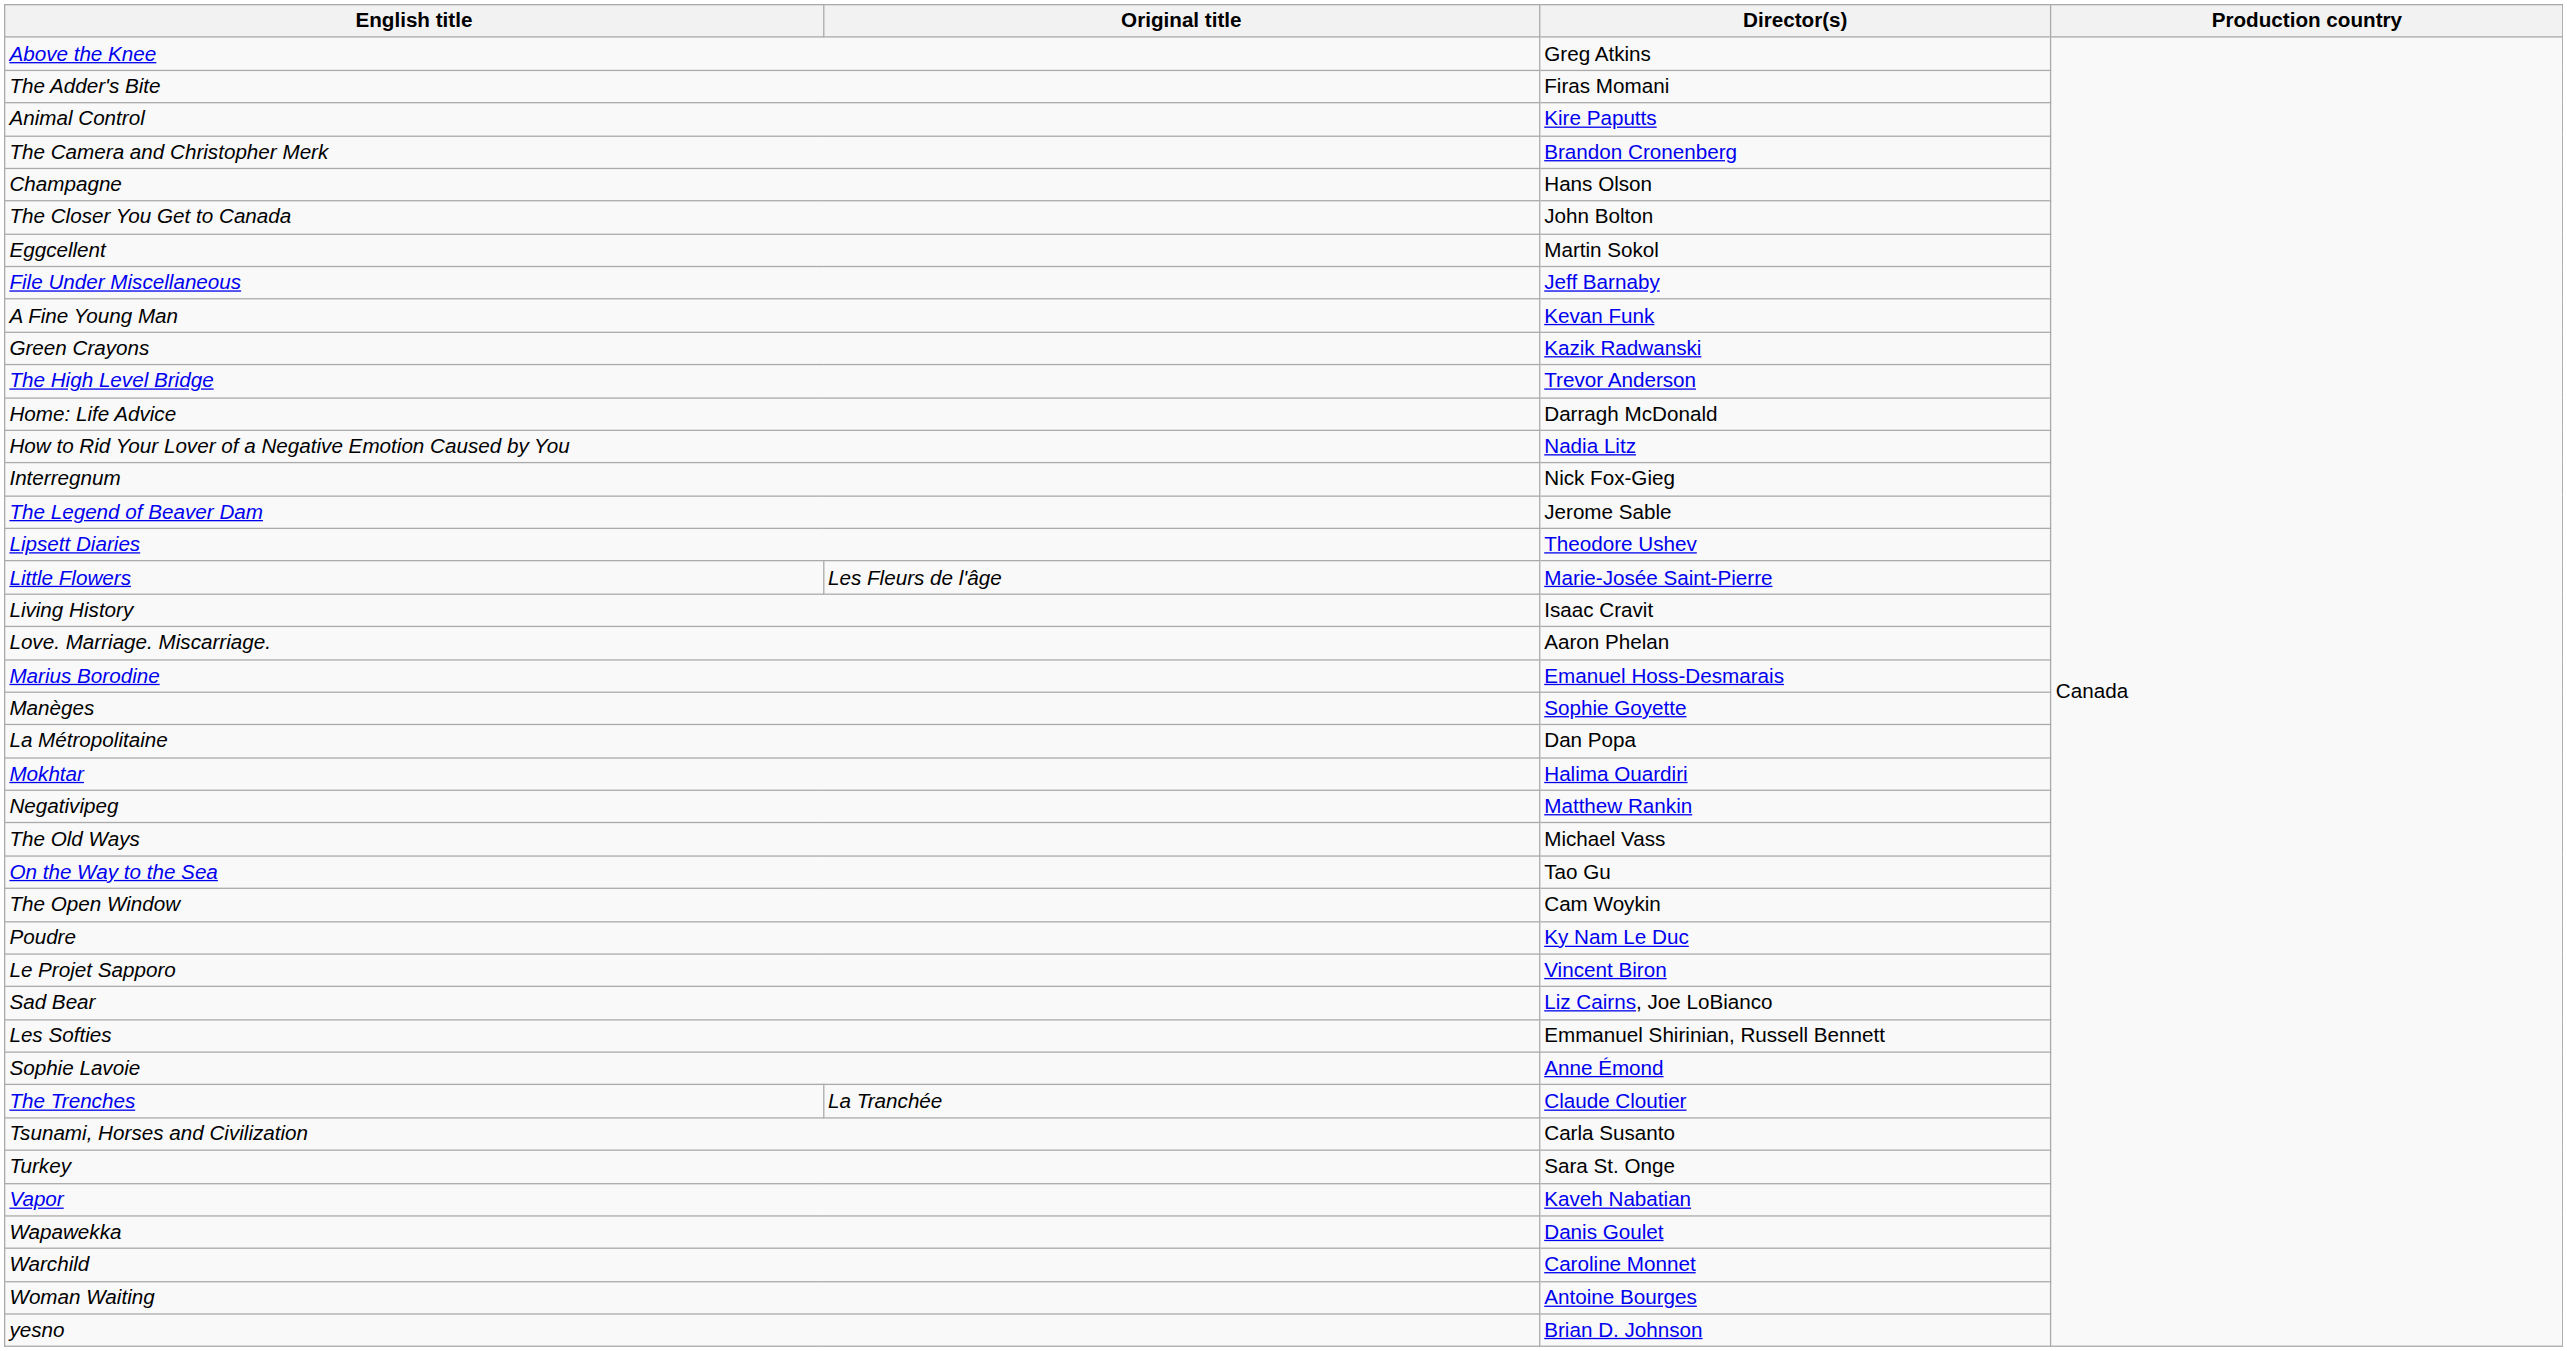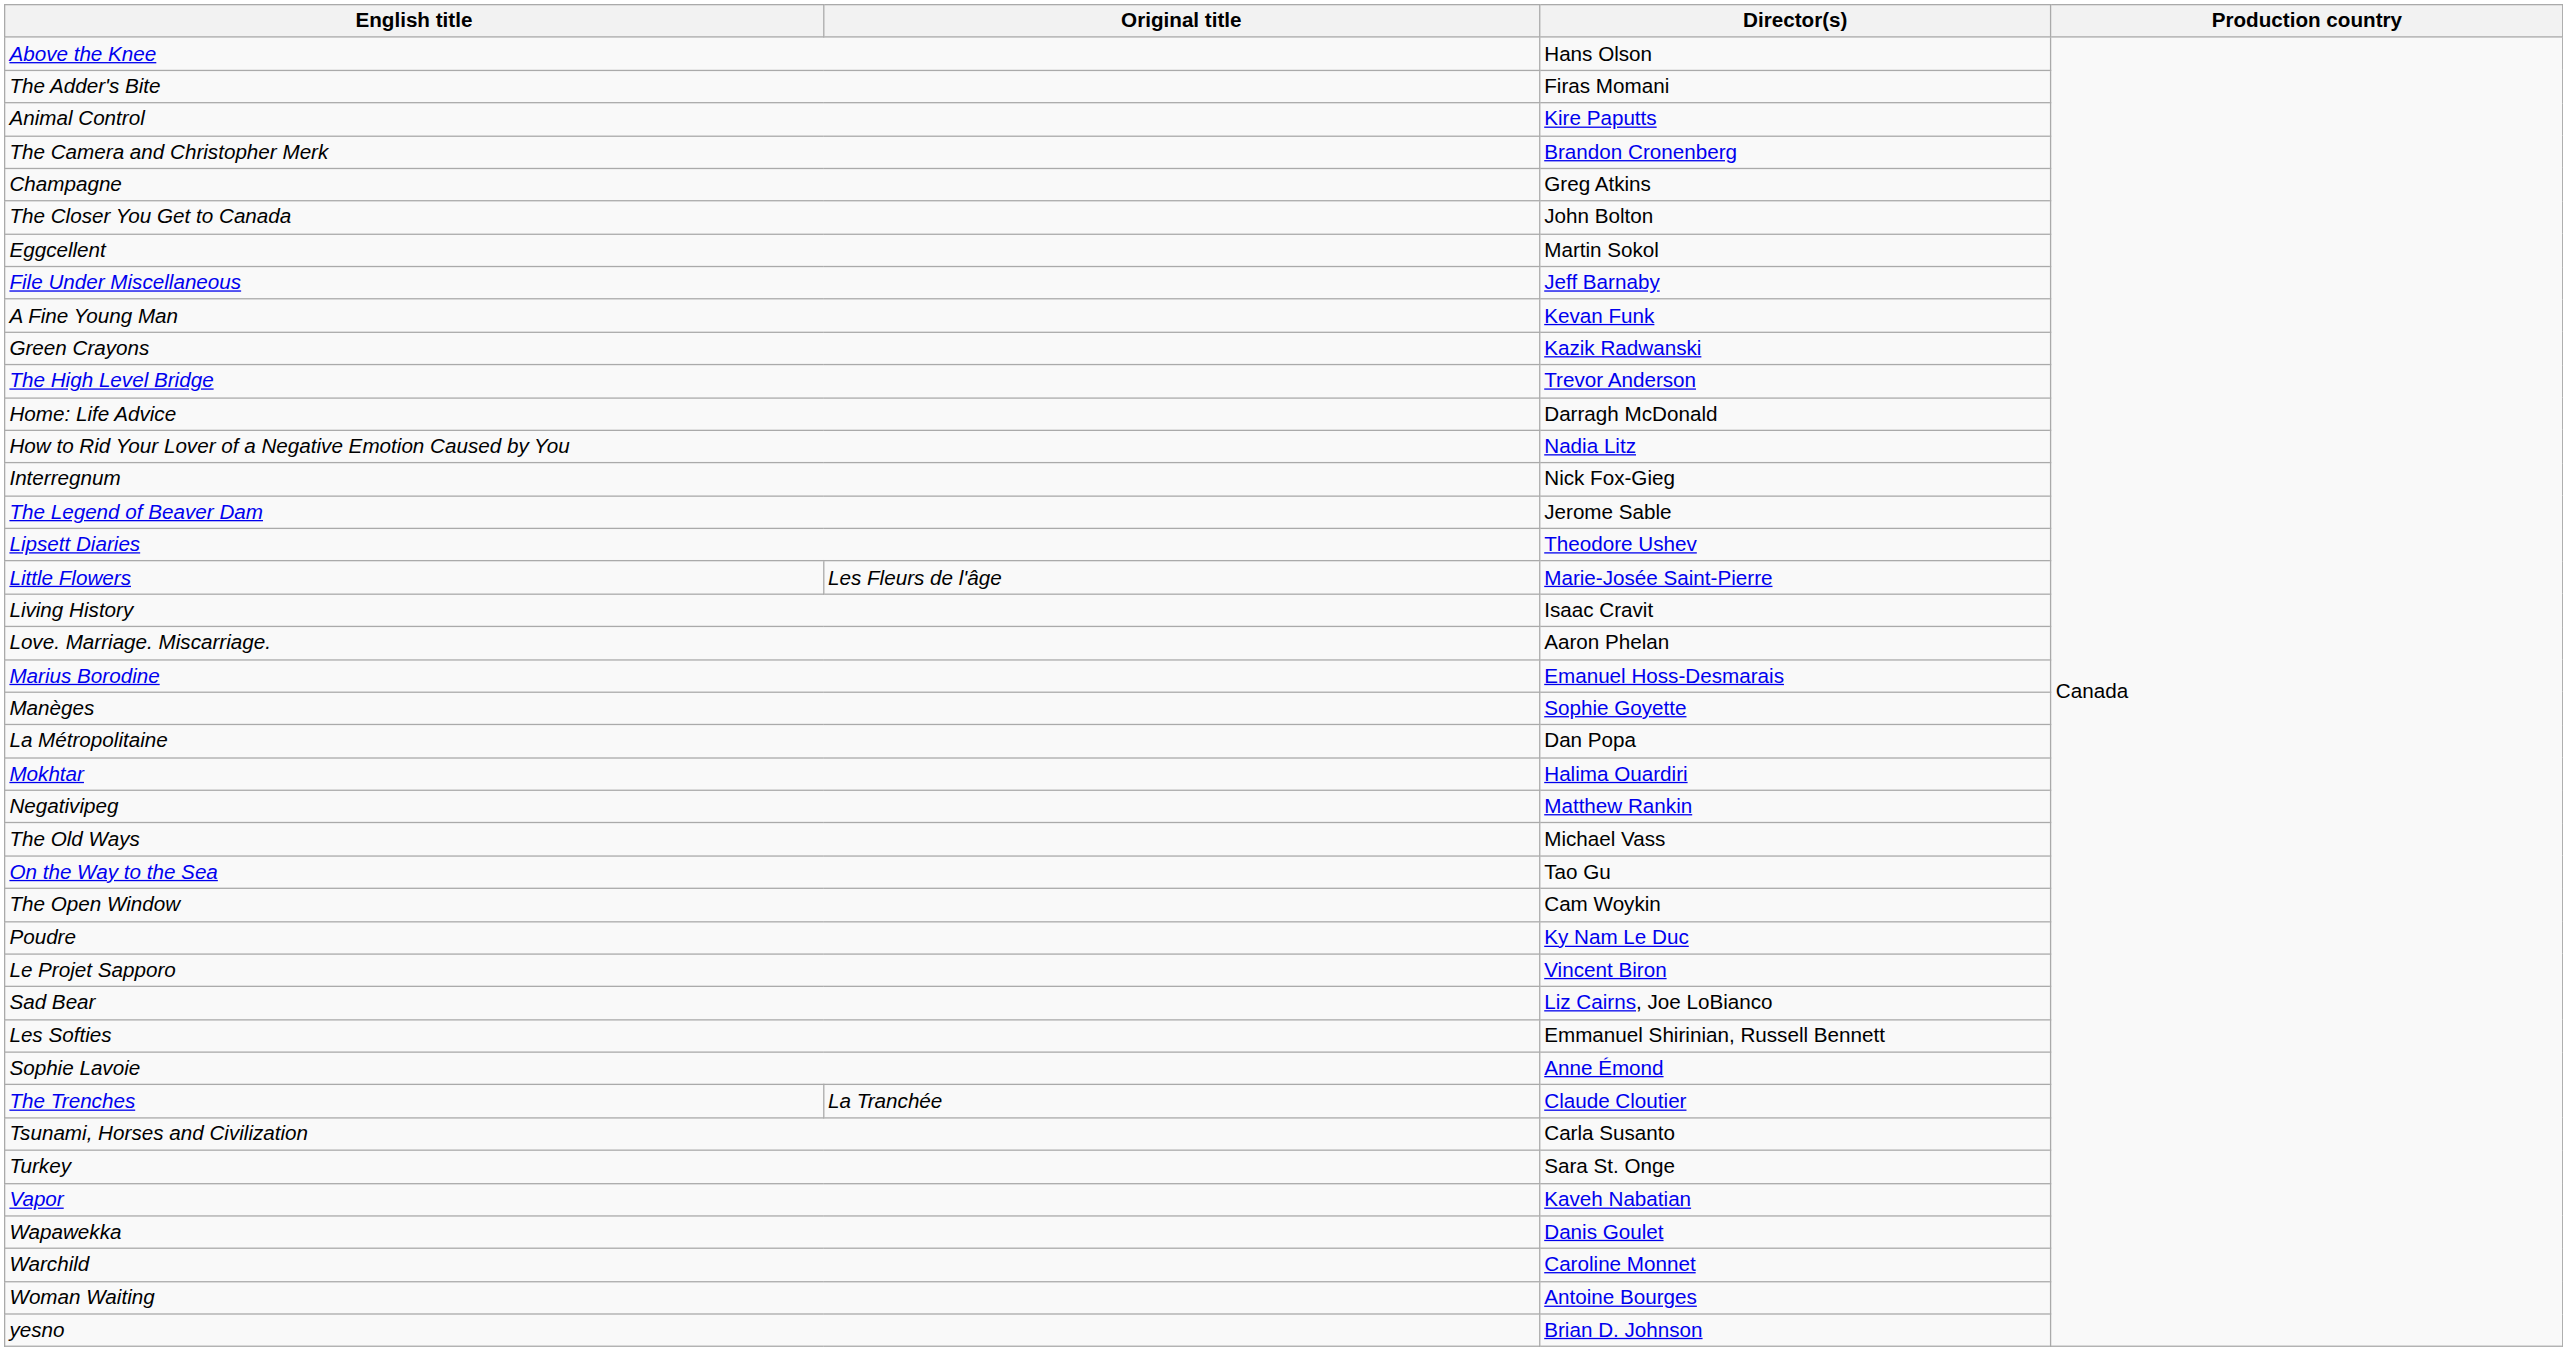Above the Knee | Director(s): Greg Atkins -> Hans Olson
Champagne | Director(s): Hans Olson -> Greg Atkins
